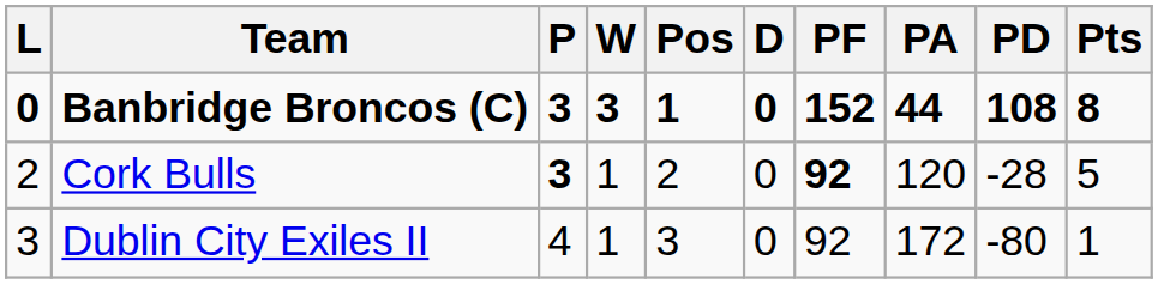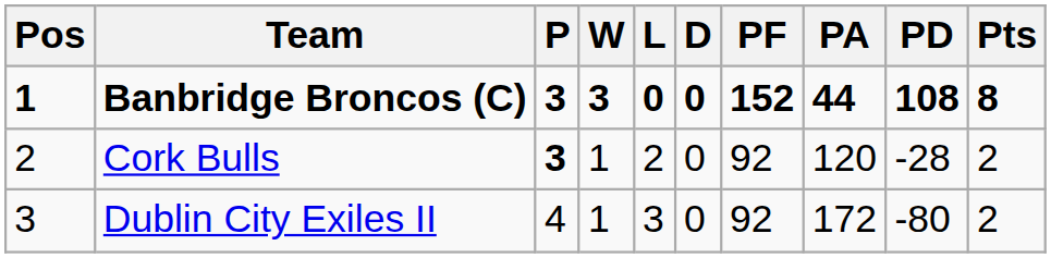columns swapped: Pos <-> L
Cork Bulls | PF: bold -> normal
Cork Bulls | Pts: 5 -> 2
Dublin City Exiles II | Pts: 1 -> 2
